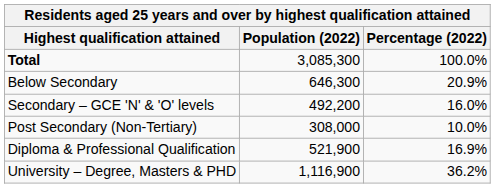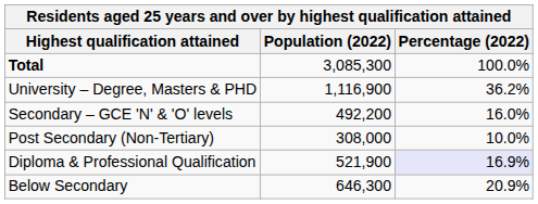rows swapped: Below Secondary <-> University – Degree, Masters & PHD
Diploma & Professional Qualification | Percentage (2022): no background -> lavender background
